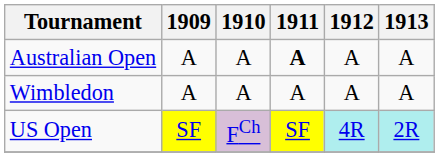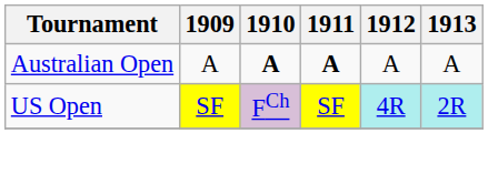Australian Open | 1910: normal -> bold
- row: Wimbledon | A | A | A | A | A
